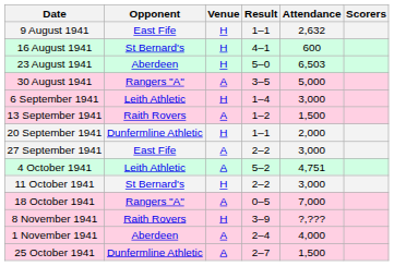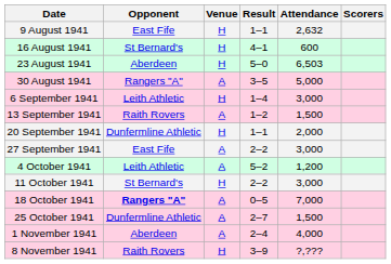4 October 1941 | Attendance: 4,751 -> 1,200
18 October 1941 | Opponent: normal -> bold
rows swapped: 25 October 1941 <-> 8 November 1941
